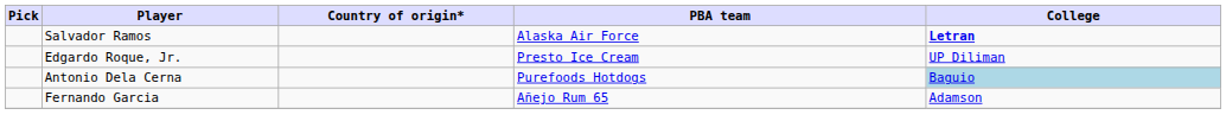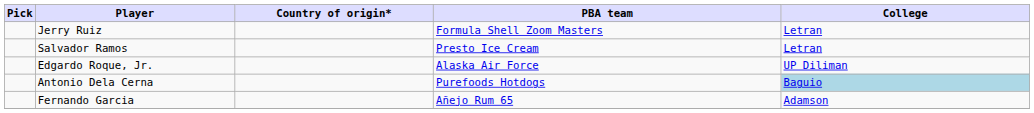+ row: Jerry Ruiz | Formula Shell Zoom Masters | Letran
Salvador Ramos | PBA team: Alaska Air Force -> Presto Ice Cream
Salvador Ramos | College: bold -> normal
Edgardo Roque, Jr. | PBA team: Presto Ice Cream -> Alaska Air Force
